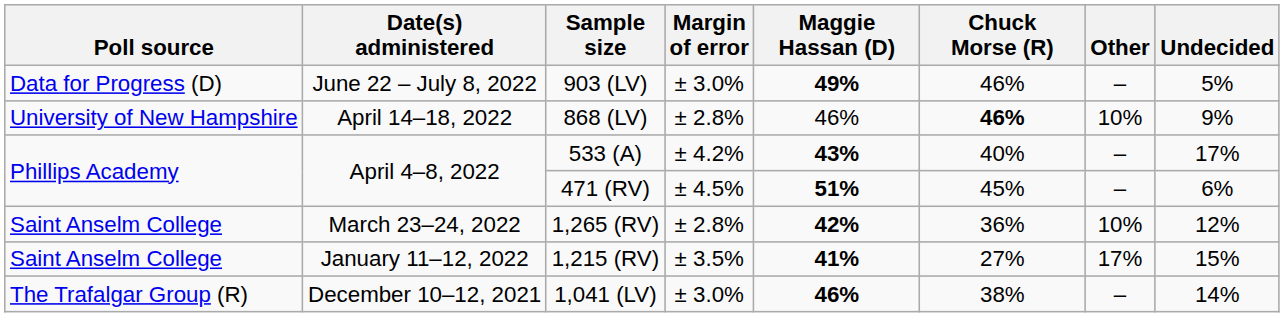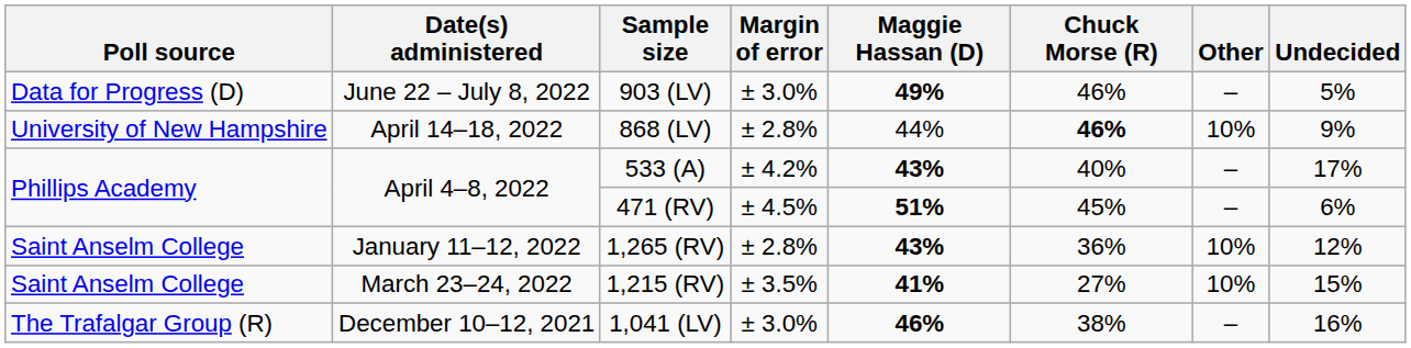868 (LV) | Maggie Hassan (D): 46% -> 44%
1,265 (RV) | Date(s) administered: March 23–24, 2022 -> January 11–12, 2022
1,265 (RV) | Maggie Hassan (D): 42% -> 43%
1,215 (RV) | Date(s) administered: January 11–12, 2022 -> March 23–24, 2022
1,215 (RV) | Other: 17% -> 10%
1,041 (LV) | Undecided: 14% -> 16%
